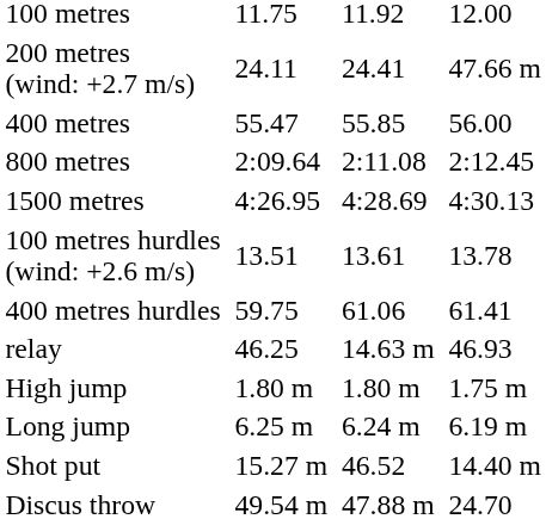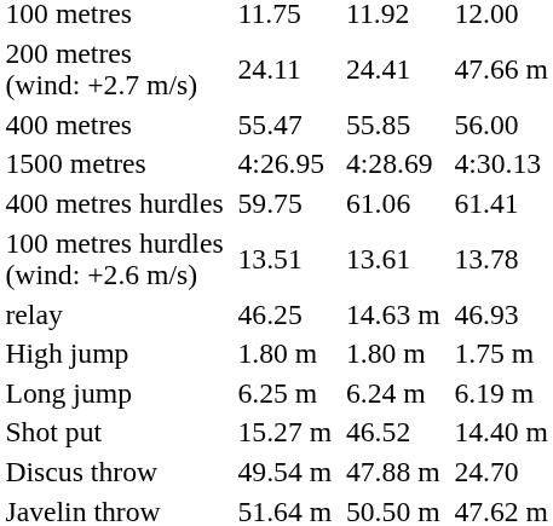- row: 800 metres | 2:09.64 | 2:11.08 | 2:12.45
rows swapped: 100 metres hurdles (wind: +2.6 m/s) <-> 400 metres hurdles
+ row: Javelin throw | 51.64 m | 50.50 m | 47.62 m
